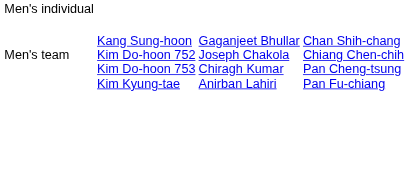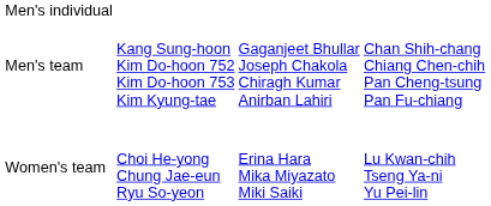+ row: Women's team | Choi He-yong Chung Jae-eun Ryu So-yeon | Erina Hara Mika Miyazato Miki Saiki | Lu Kwan-chih Tseng Ya-ni Yu Pei-lin
